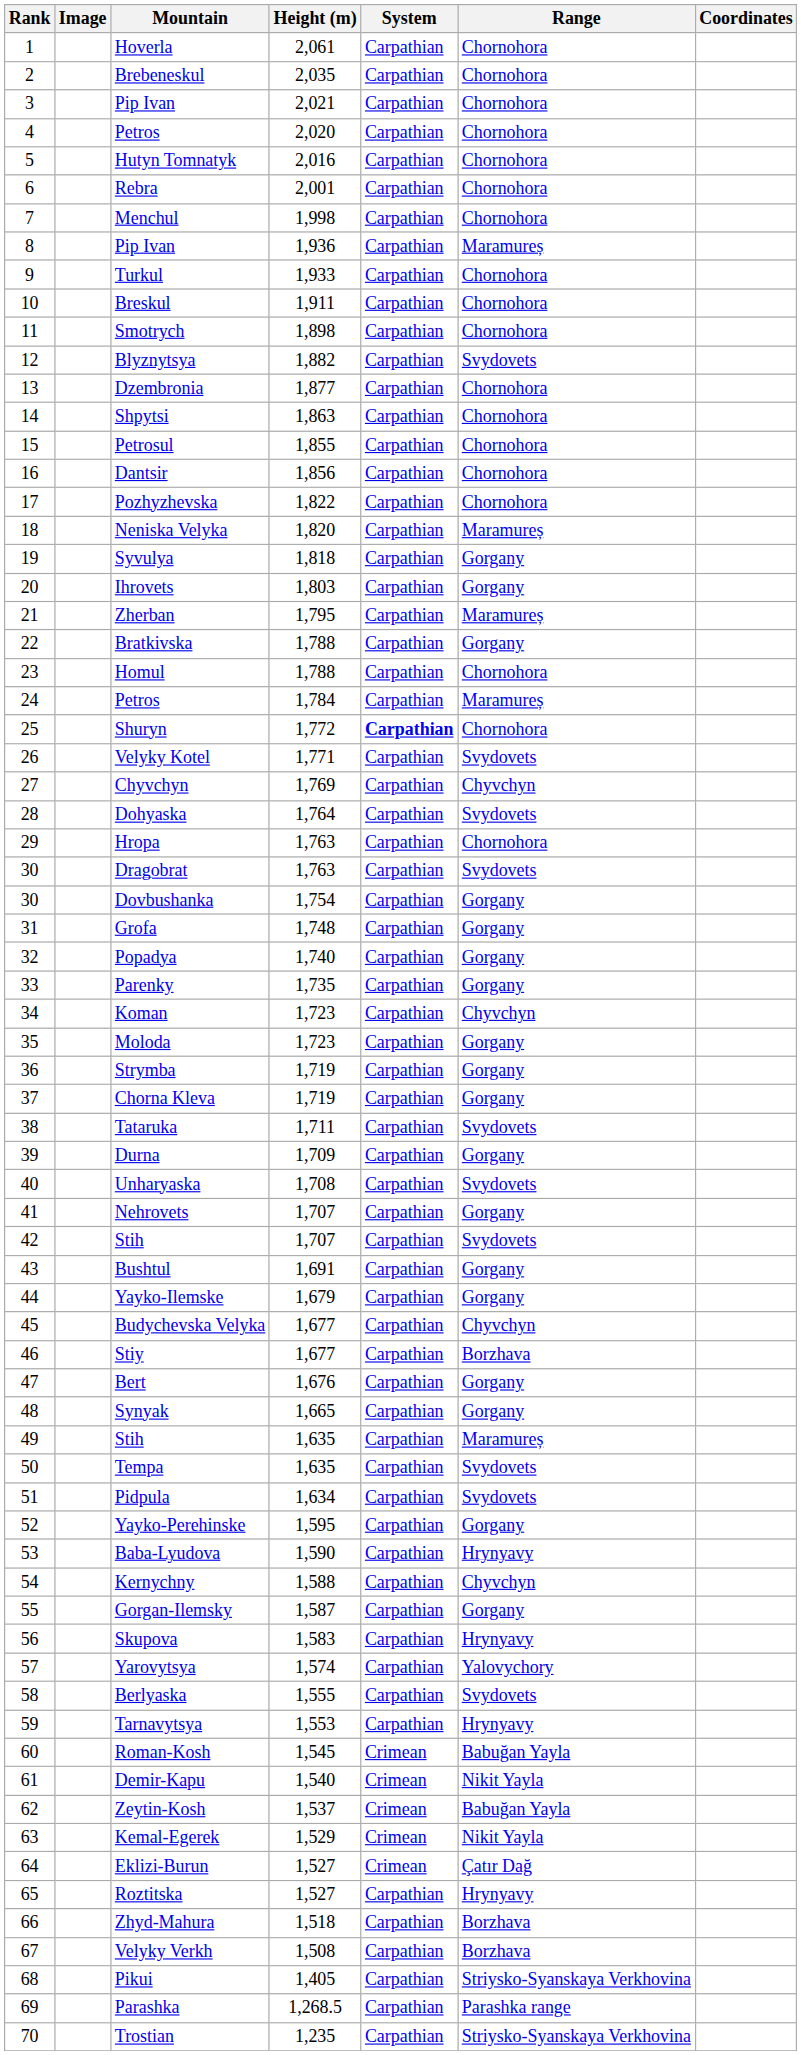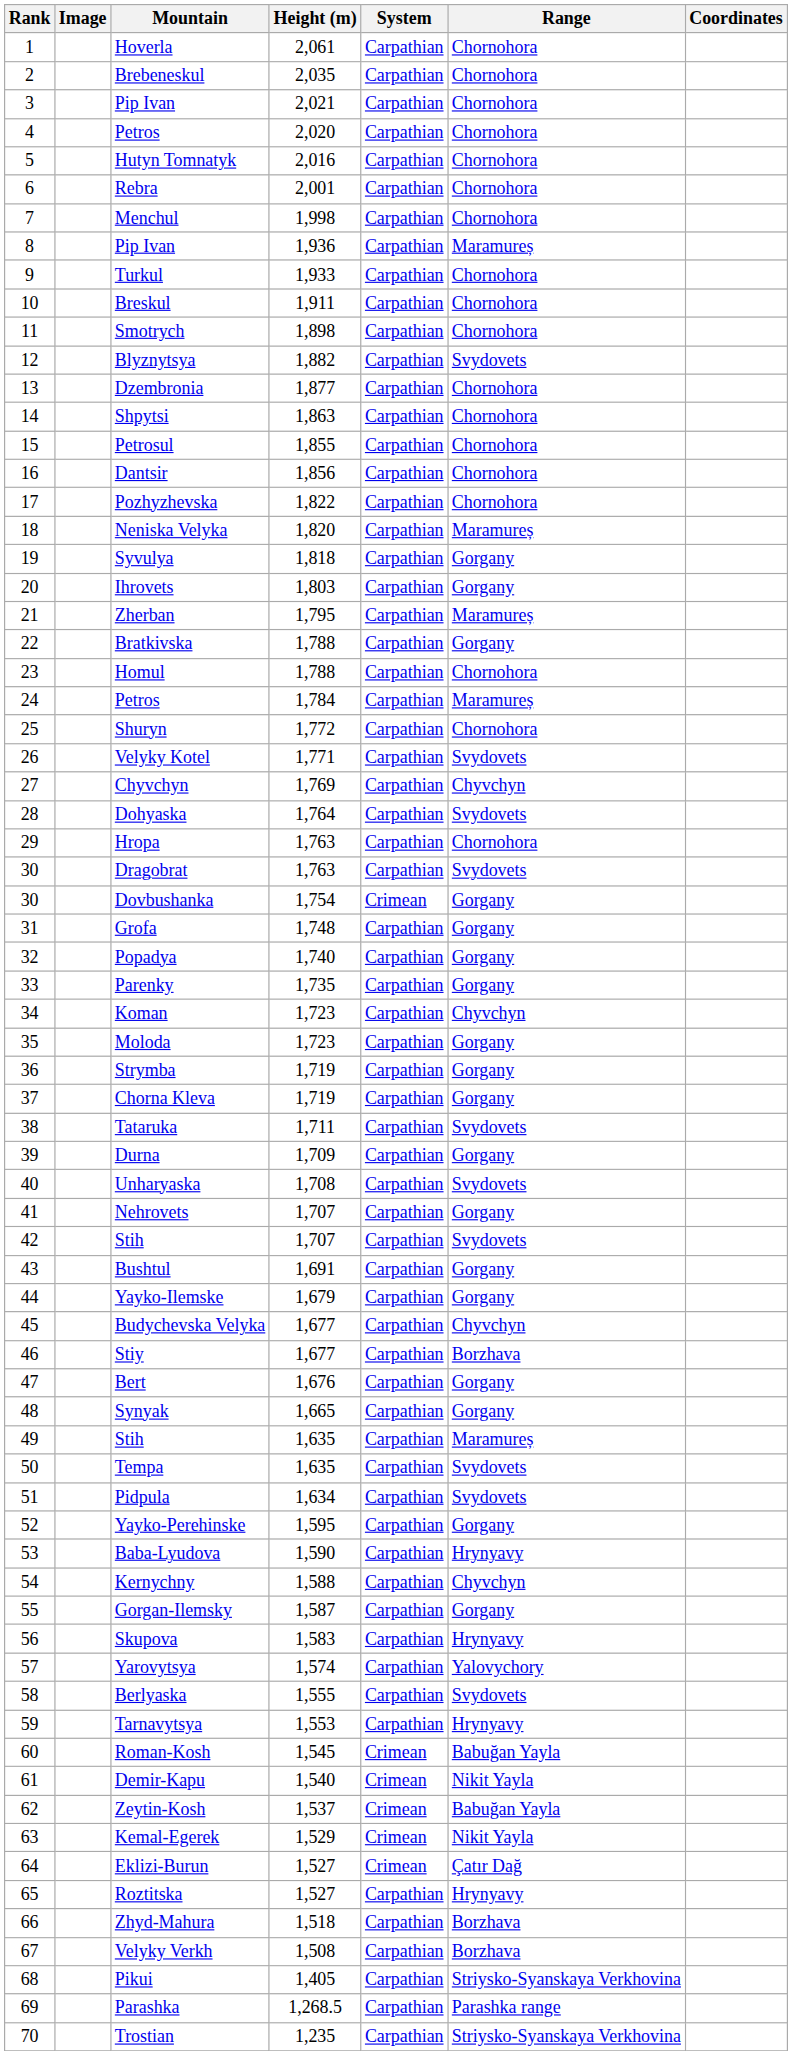Shuryn | System: bold -> normal
Dovbushanka | System: Carpathian -> Crimean
